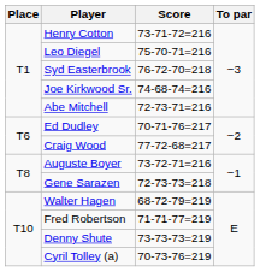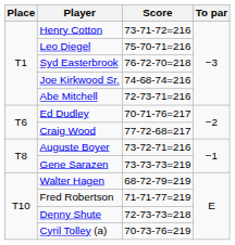Gene Sarazen | Score: 72-73-73=218 -> 73-73-73=219
Denny Shute | Score: 73-73-73=219 -> 72-73-73=218
